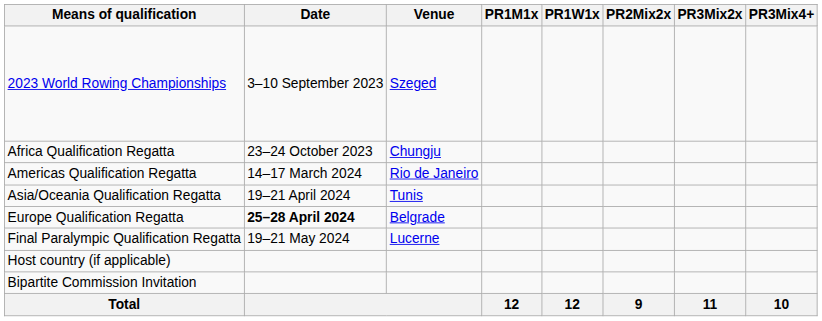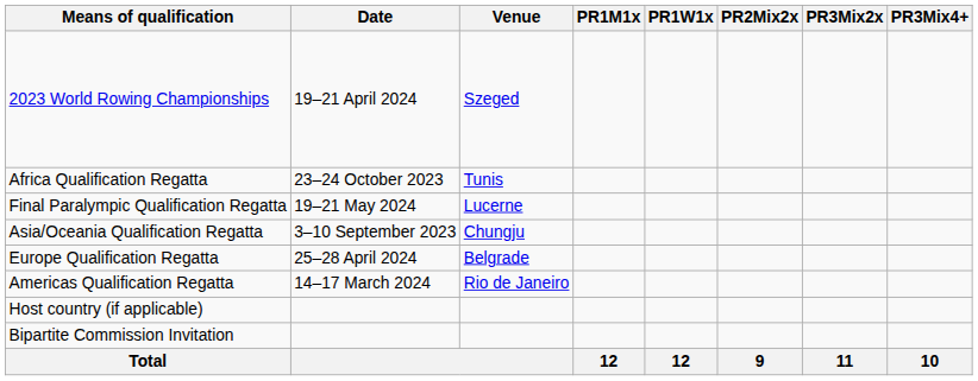2023 World Rowing Championships | Date: 3–10 September 2023 -> 19–21 April 2024
Africa Qualification Regatta | Venue: Chungju -> Tunis
rows swapped: Americas Qualification Regatta <-> Final Paralympic Qualification Regatta
Asia/Oceania Qualification Regatta | Date: 19–21 April 2024 -> 3–10 September 2023
Asia/Oceania Qualification Regatta | Venue: Tunis -> Chungju
Europe Qualification Regatta | Date: bold -> normal
